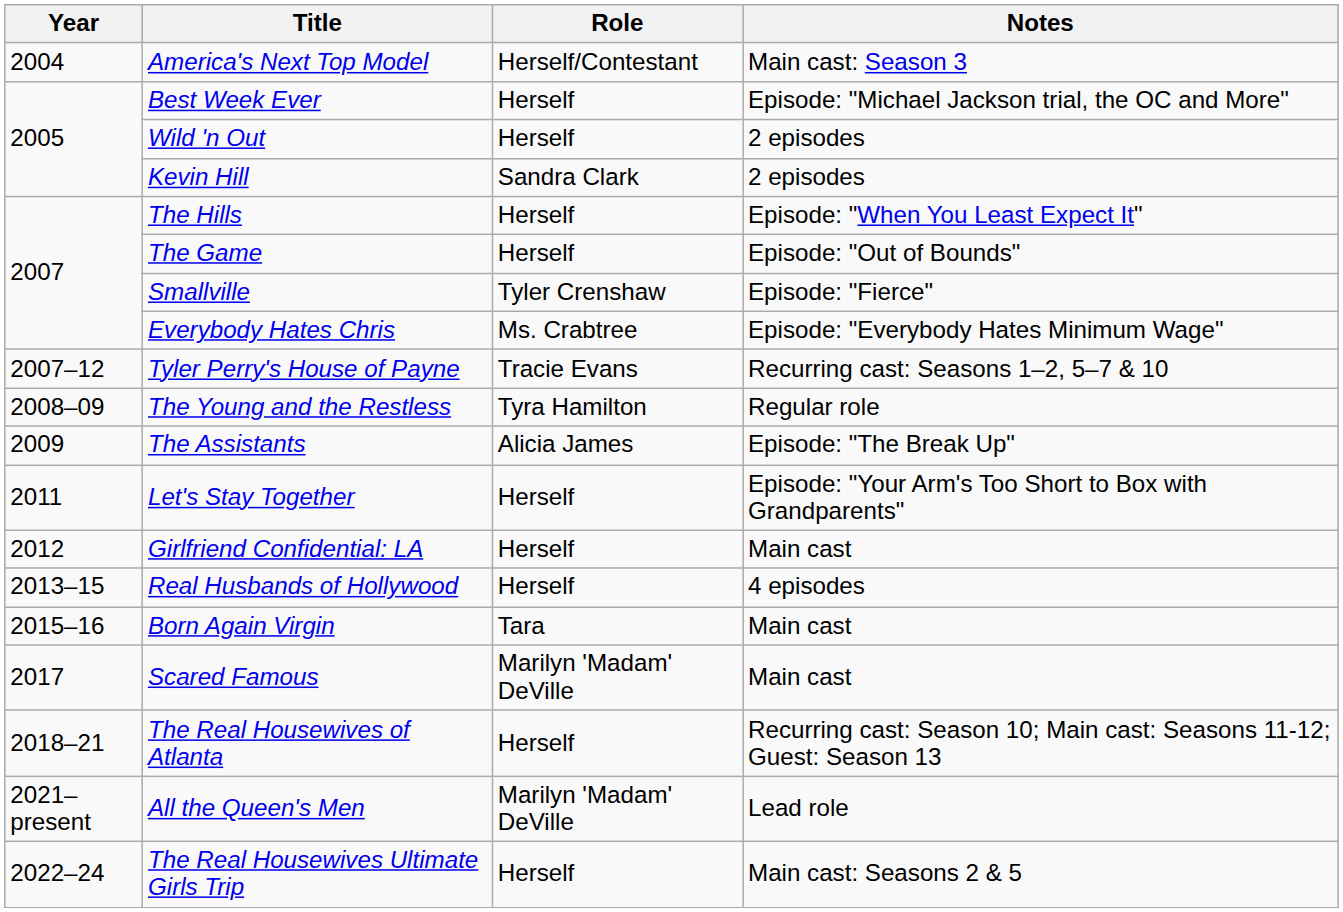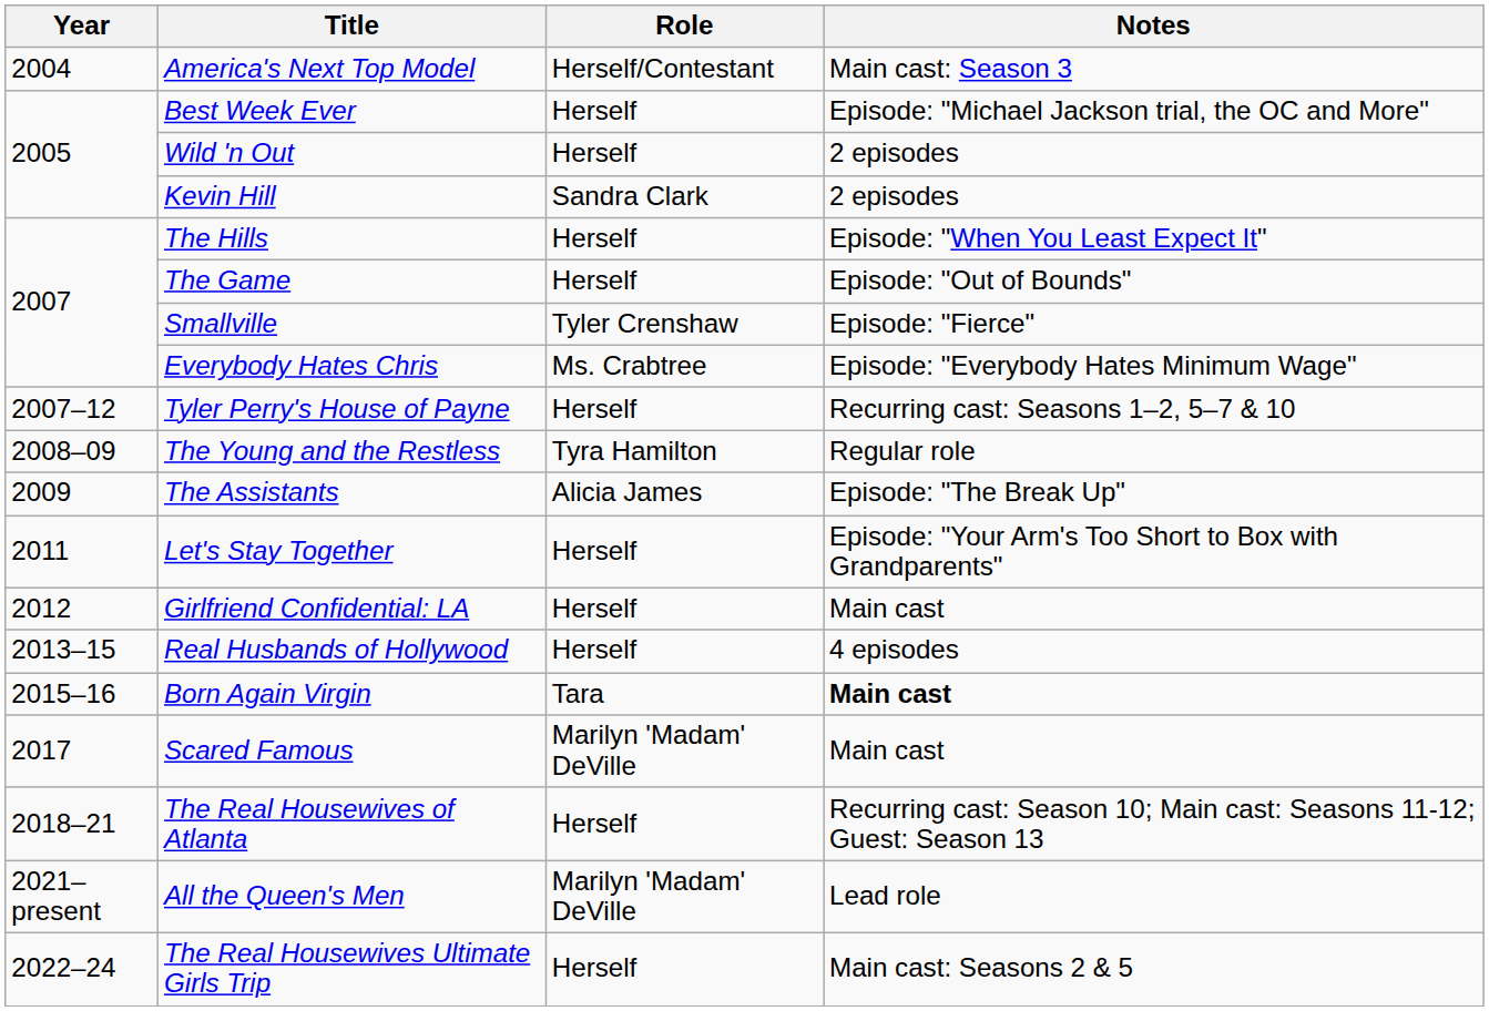Tyler Perry's House of Payne | Role: Tracie Evans -> Herself
Born Again Virgin | Notes: normal -> bold
